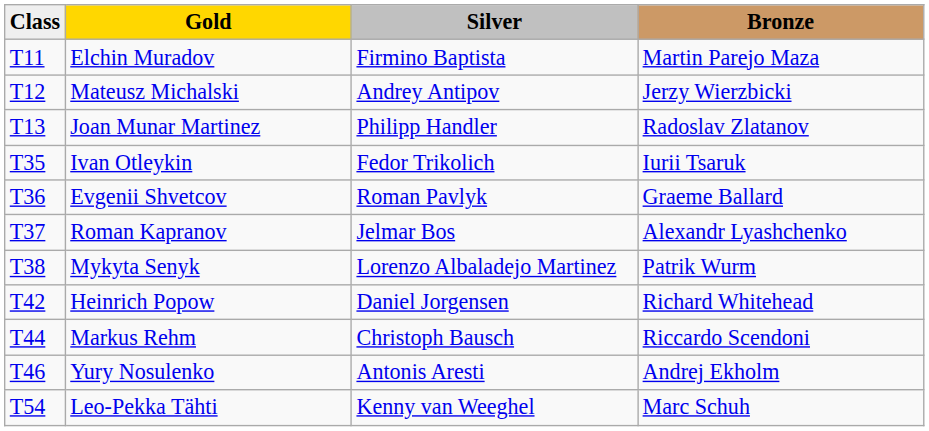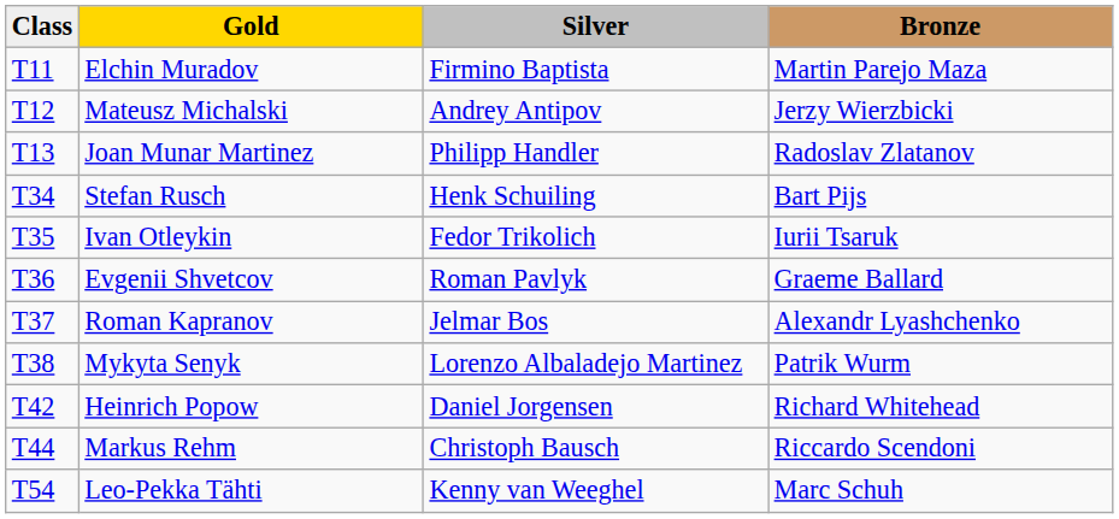+ row: T34 | Stefan Rusch | Henk Schuiling | Bart Pijs
- row: T46 | Yury Nosulenko | Antonis Aresti | Andrej Ekholm
